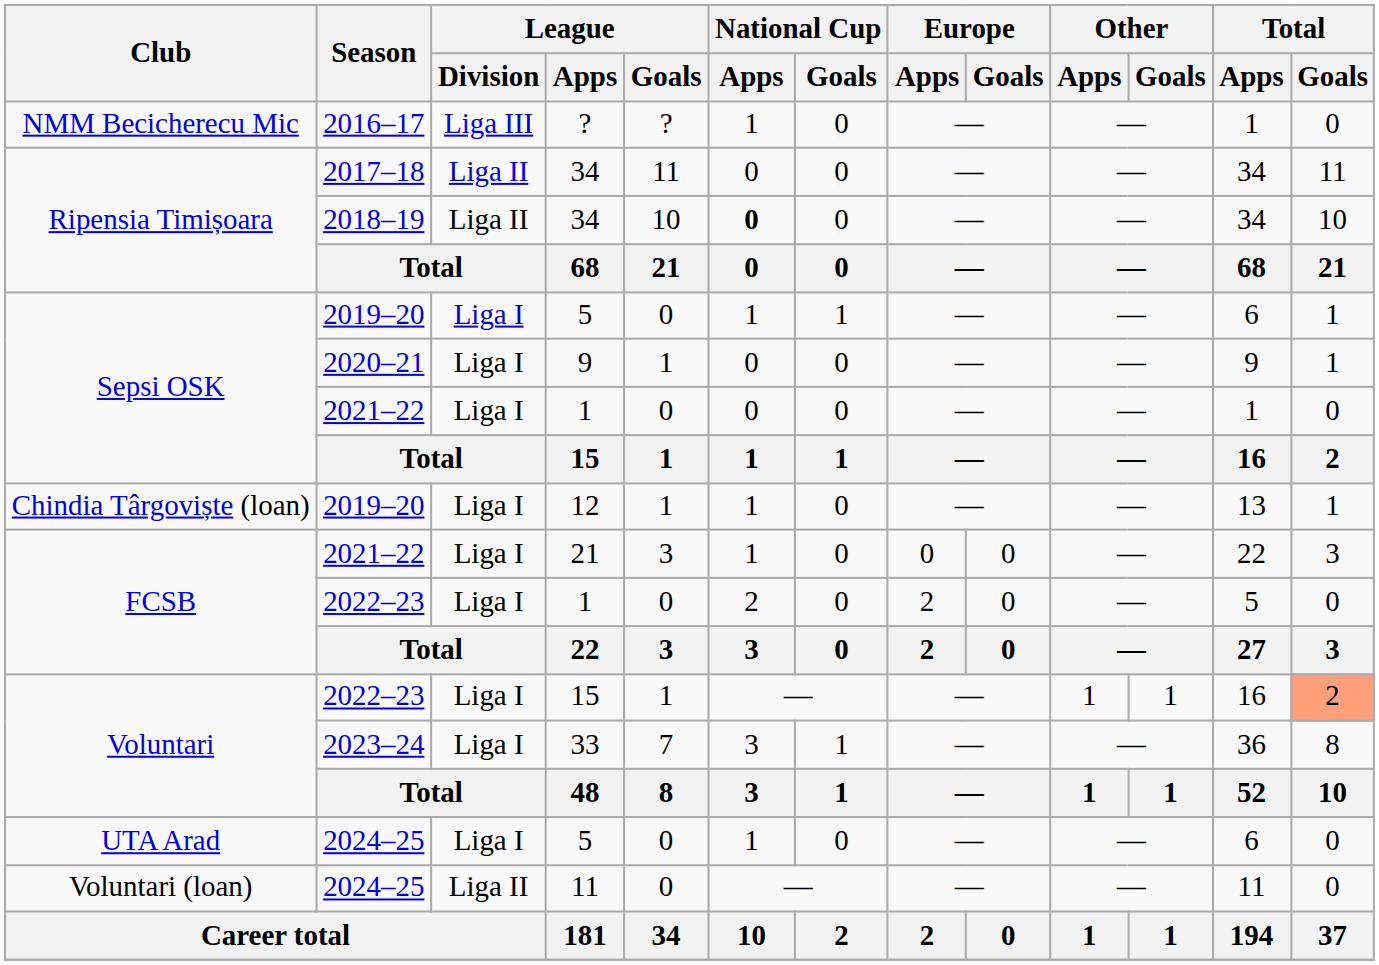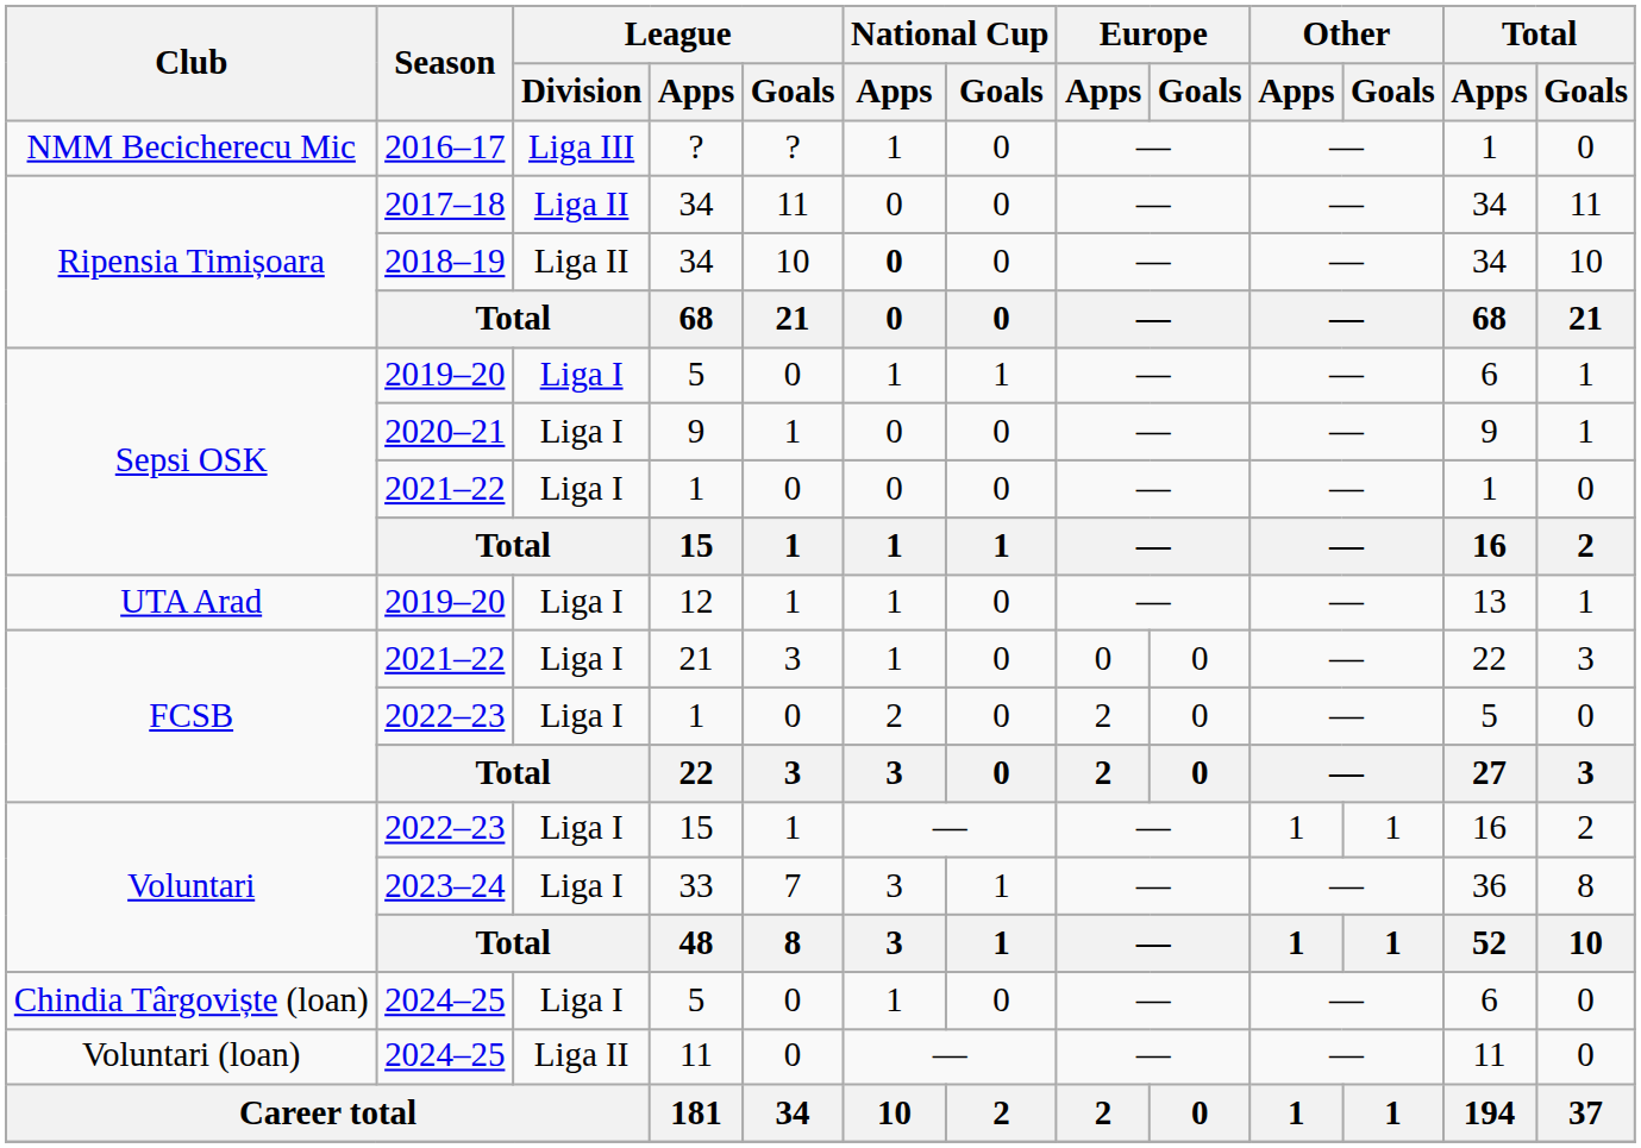12 | Club: Chindia Târgoviște (loan) -> UTA Arad
2022–23 / 15 | Total / Goals: lightsalmon background -> no background
2024–25 / 5 | Club: UTA Arad -> Chindia Târgoviște (loan)
